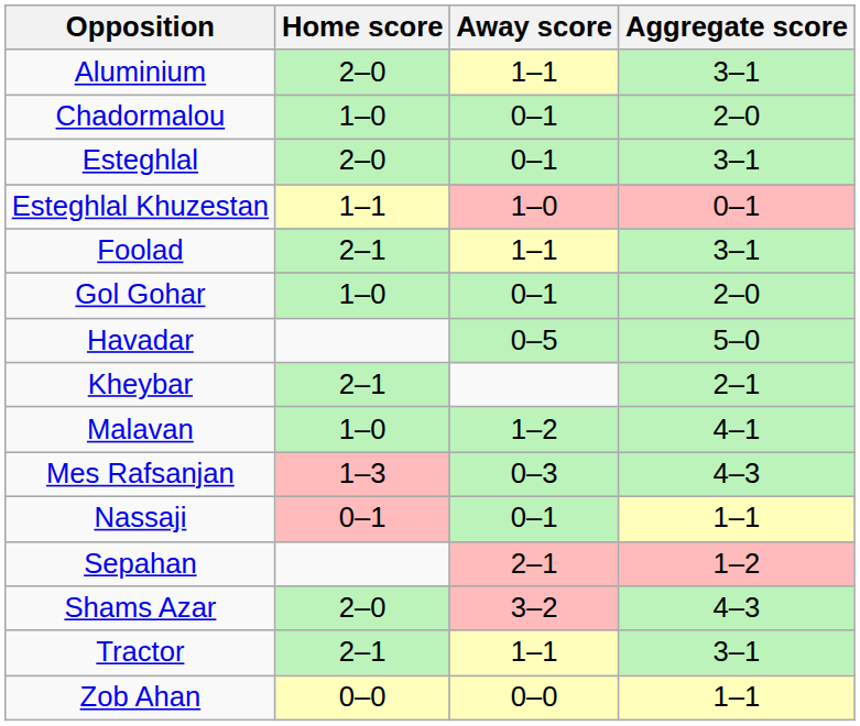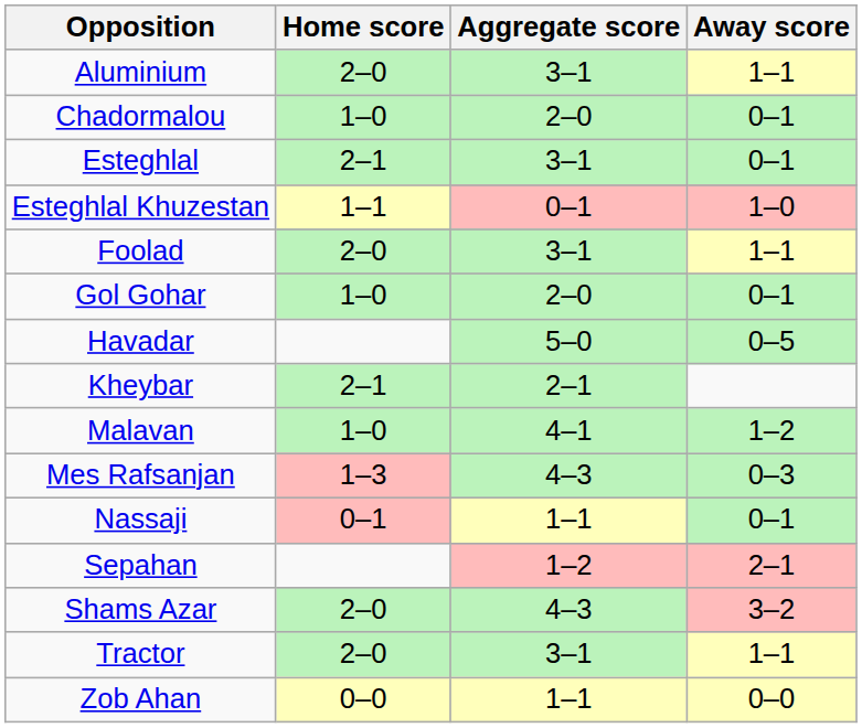columns swapped: Away score <-> Aggregate score
Esteghlal | Home score: 2–0 -> 2–1
Foolad | Home score: 2–1 -> 2–0
Tractor | Home score: 2–1 -> 2–0
